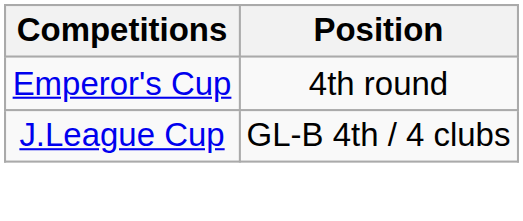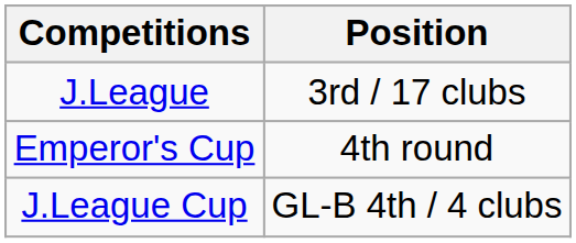+ row: J.League | 3rd / 17 clubs
